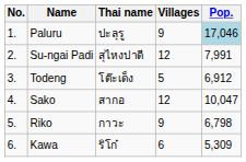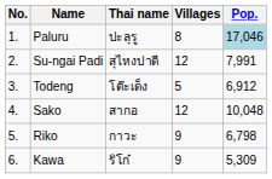Paluru | Villages: 9 -> 8
Sako | Pop.: 10,047 -> 10,048
Kawa | Villages: 6 -> 9
